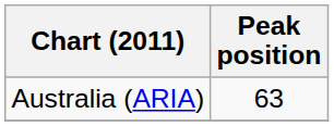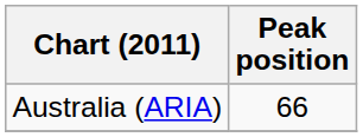Australia (ARIA) | Peak position: 63 -> 66
